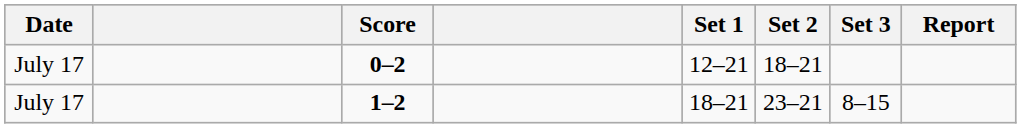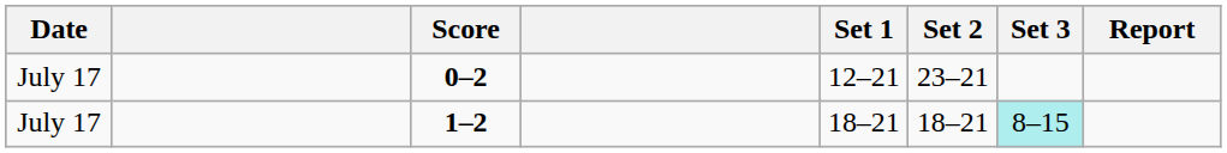0–2 | Set 2: 18–21 -> 23–21
1–2 | Set 2: 23–21 -> 18–21
1–2 | Set 3: no background -> paleturquoise background
